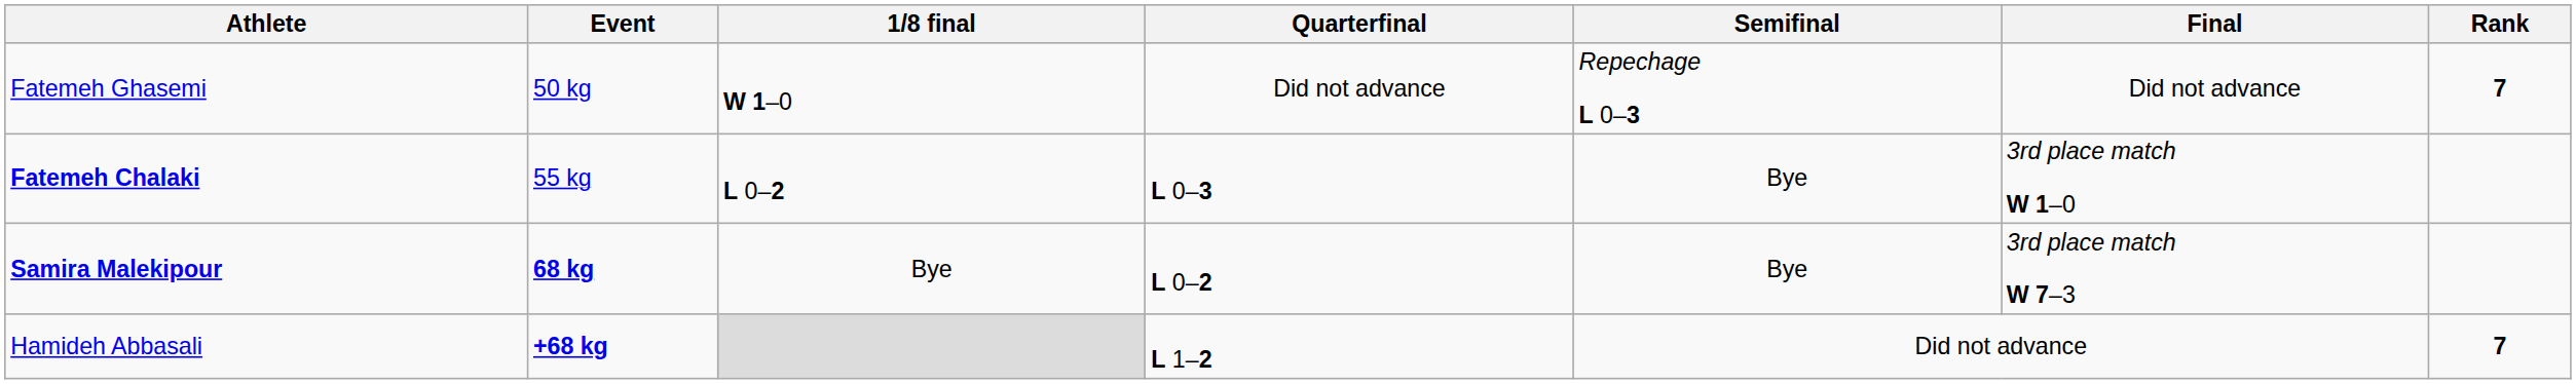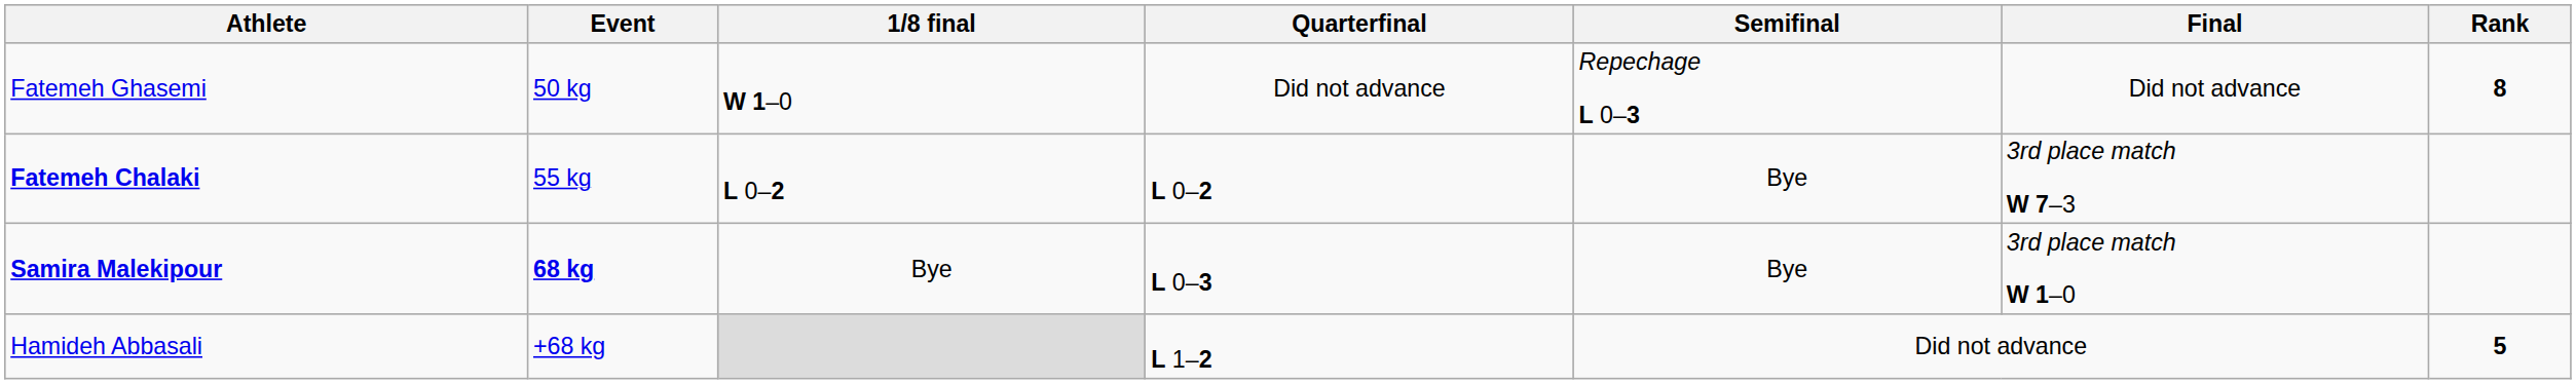Fatemeh Ghasemi | Rank: 7 -> 8
Fatemeh Chalaki | Quarterfinal: L 0–3 -> L 0–2
Fatemeh Chalaki | Final: 3rd place match W 1–0 -> 3rd place match W 7–3
Samira Malekipour | Quarterfinal: L 0–2 -> L 0–3
Samira Malekipour | Final: 3rd place match W 7–3 -> 3rd place match W 1–0
Hamideh Abbasali | Event: bold -> normal
Hamideh Abbasali | Rank: 7 -> 5
